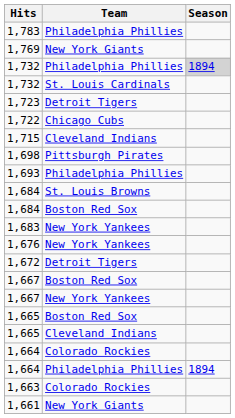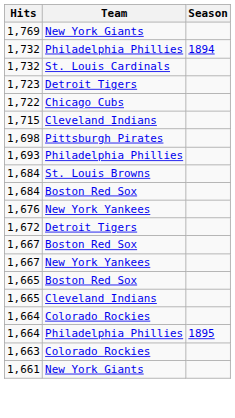- row: 1,783 | Philadelphia Phillies
1,732 / Philadelphia Phillies | Season: lightgrey background -> no background
- row: 1,683 | New York Yankees
1,664 / Philadelphia Phillies | Season: 1894 -> 1895
